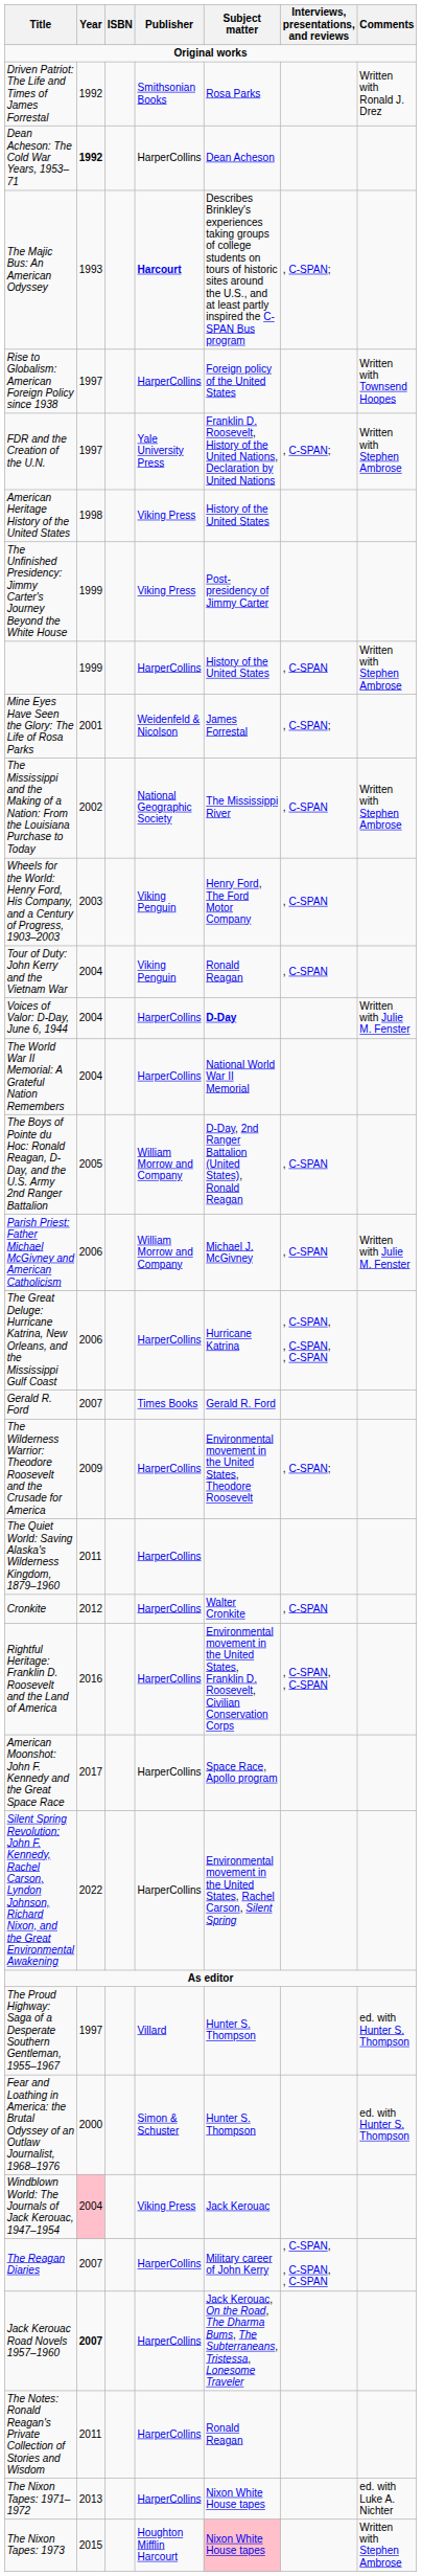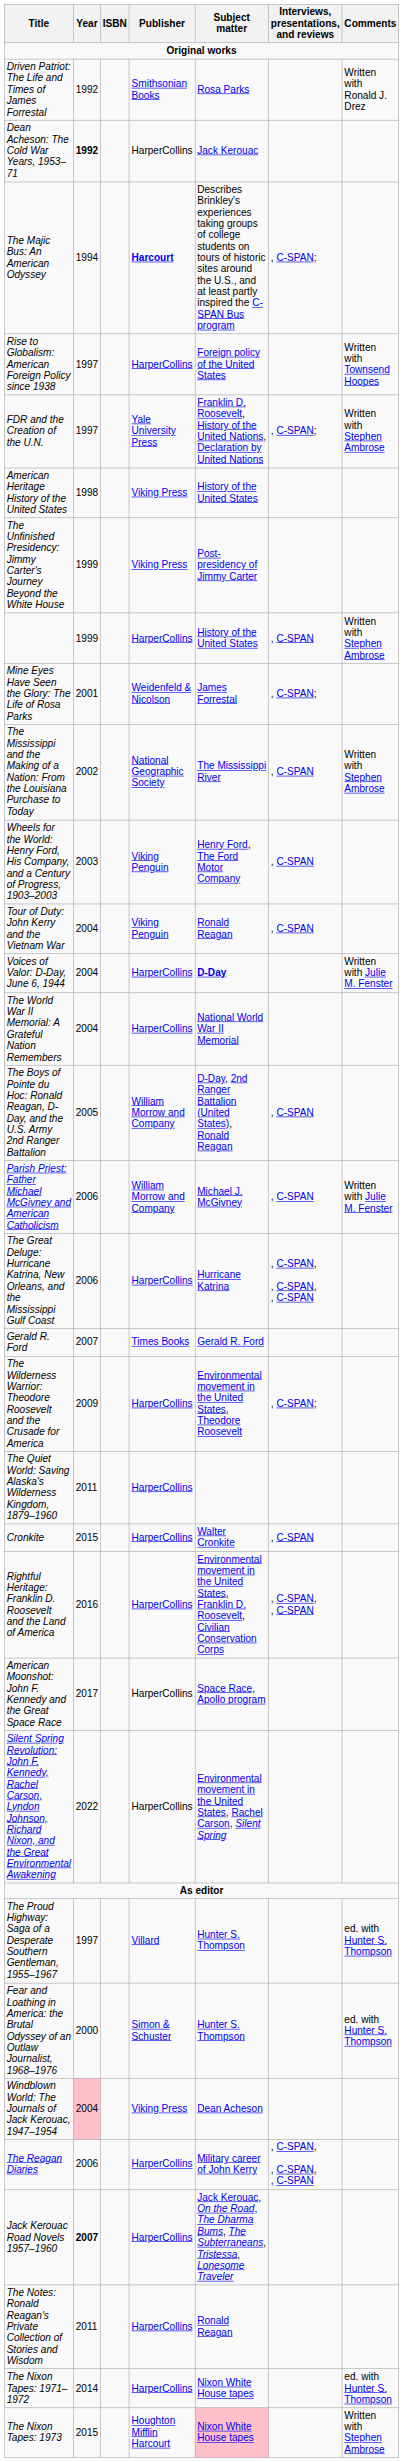Dean Acheson: The Cold War Years, 1953–71 | Subject matter: Dean Acheson -> Jack Kerouac
The Majic Bus: An American Odyssey | Year: 1993 -> 1994
Cronkite | Year: 2012 -> 2015
Windblown World: The Journals of Jack Kerouac, 1947–1954 | Subject matter: Jack Kerouac -> Dean Acheson
The Reagan Diaries | Year: 2007 -> 2006
The Nixon Tapes: 1971–1972 | Year: 2013 -> 2014
The Nixon Tapes: 1971–1972 | Comments: ed. with Luke A. Nichter -> ed. with Hunter S. Thompson
